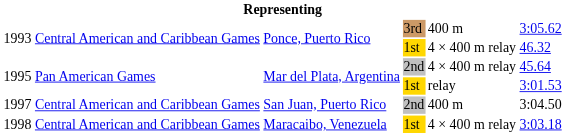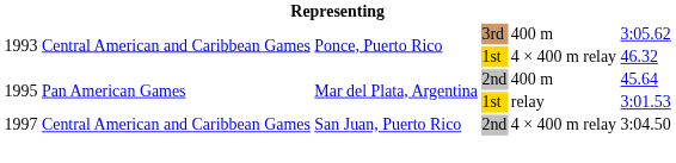1995 / 2nd | column 5: 4 × 400 m relay -> 400 m
1997 | column 5: 400 m -> 4 × 400 m relay
- row: 1998 | Central American and Caribbean Games | Maracaibo, Venezuela | 1st | 4 × 400 m relay | 3:03.18
